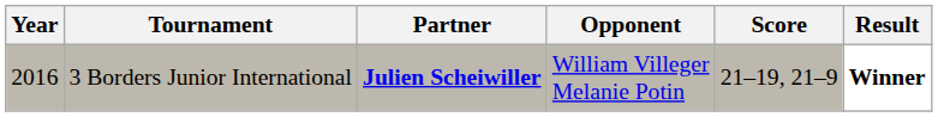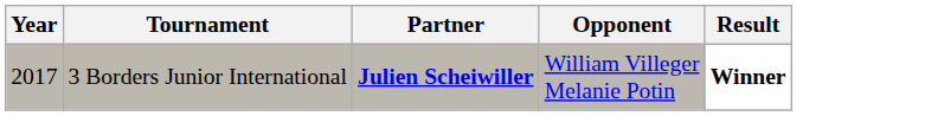- column: Score | 21–19, 21–9
3 Borders Junior International | Year: 2016 -> 2017
